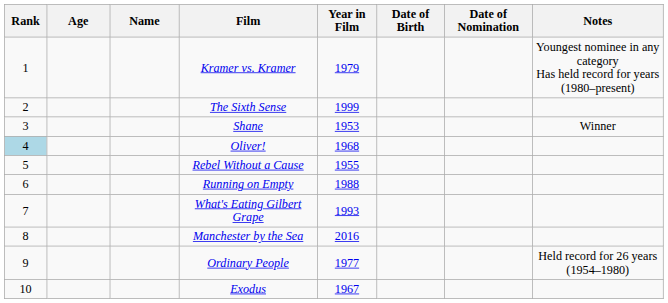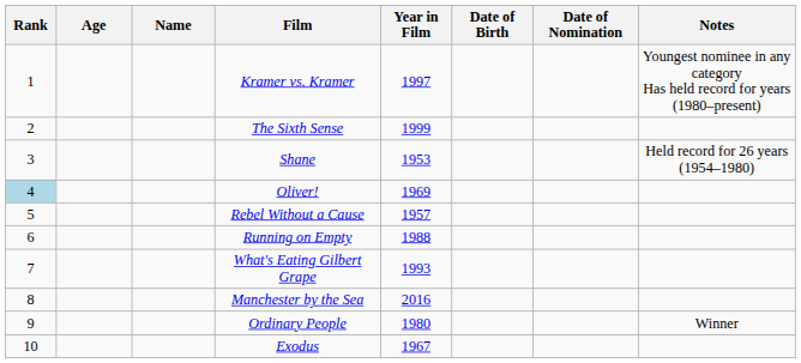Kramer vs. Kramer | Year in Film: 1979 -> 1997
Shane | Notes: Winner -> Held record for 26 years (1954–1980)
Oliver! | Year in Film: 1968 -> 1969
Rebel Without a Cause | Year in Film: 1955 -> 1957
Ordinary People | Year in Film: 1977 -> 1980
Ordinary People | Notes: Held record for 26 years (1954–1980) -> Winner
